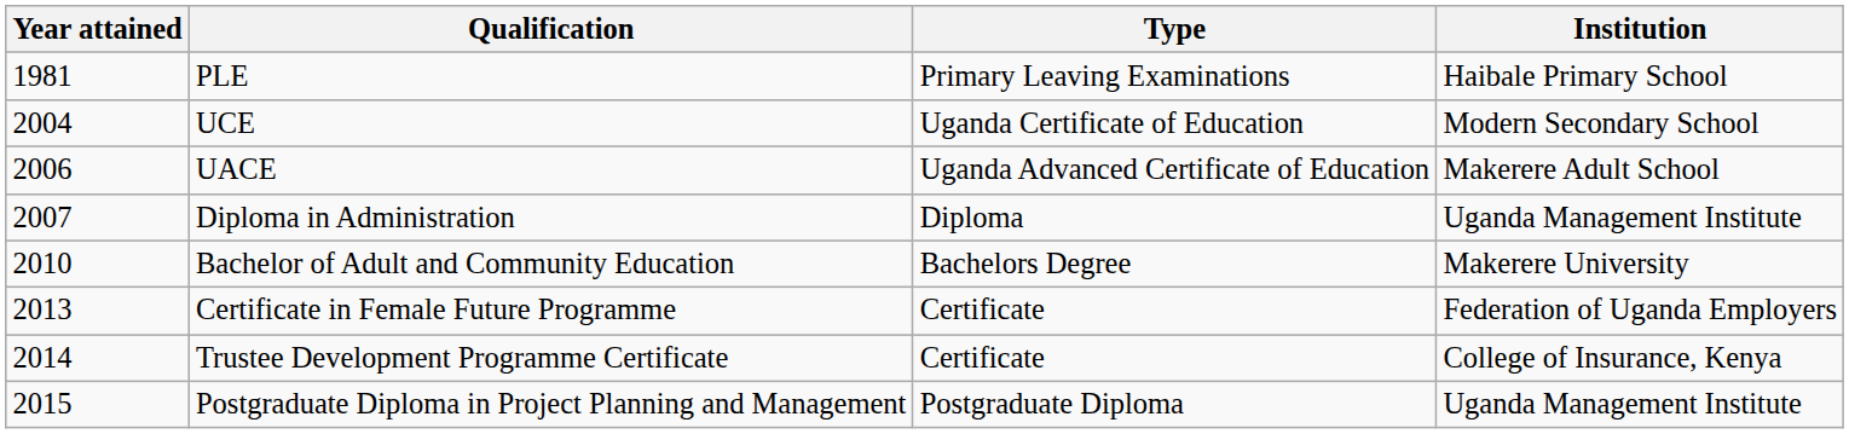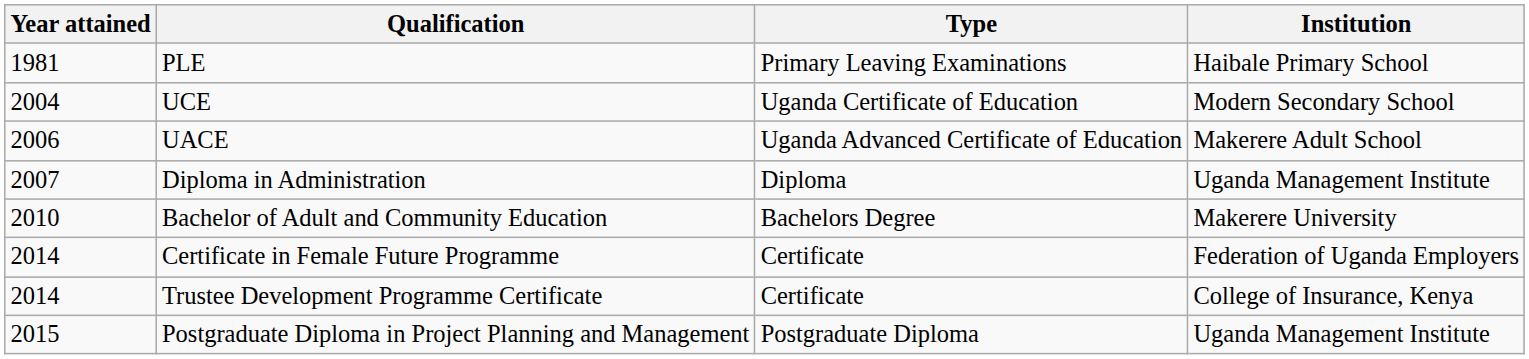Certificate in Female Future Programme | Year attained: 2013 -> 2014
